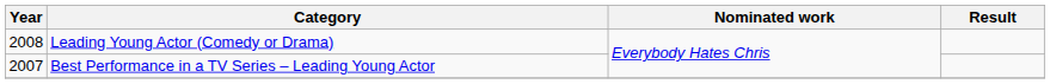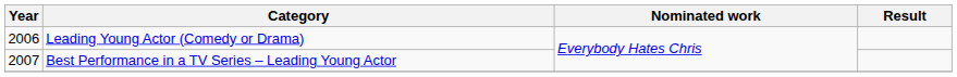Leading Young Actor (Comedy or Drama) | Year: 2008 -> 2006
